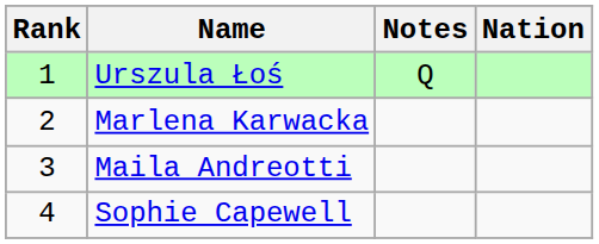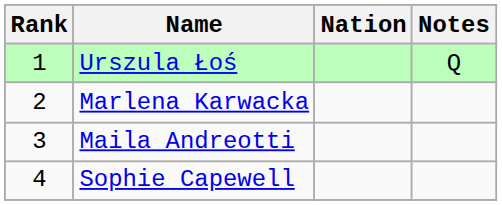columns swapped: Nation <-> Notes
